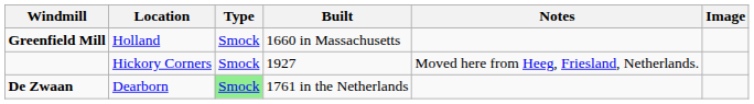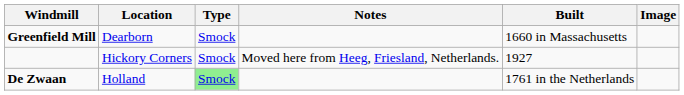columns swapped: Built <-> Notes
Greenfield Mill | Location: Holland -> Dearborn
De Zwaan | Location: Dearborn -> Holland
